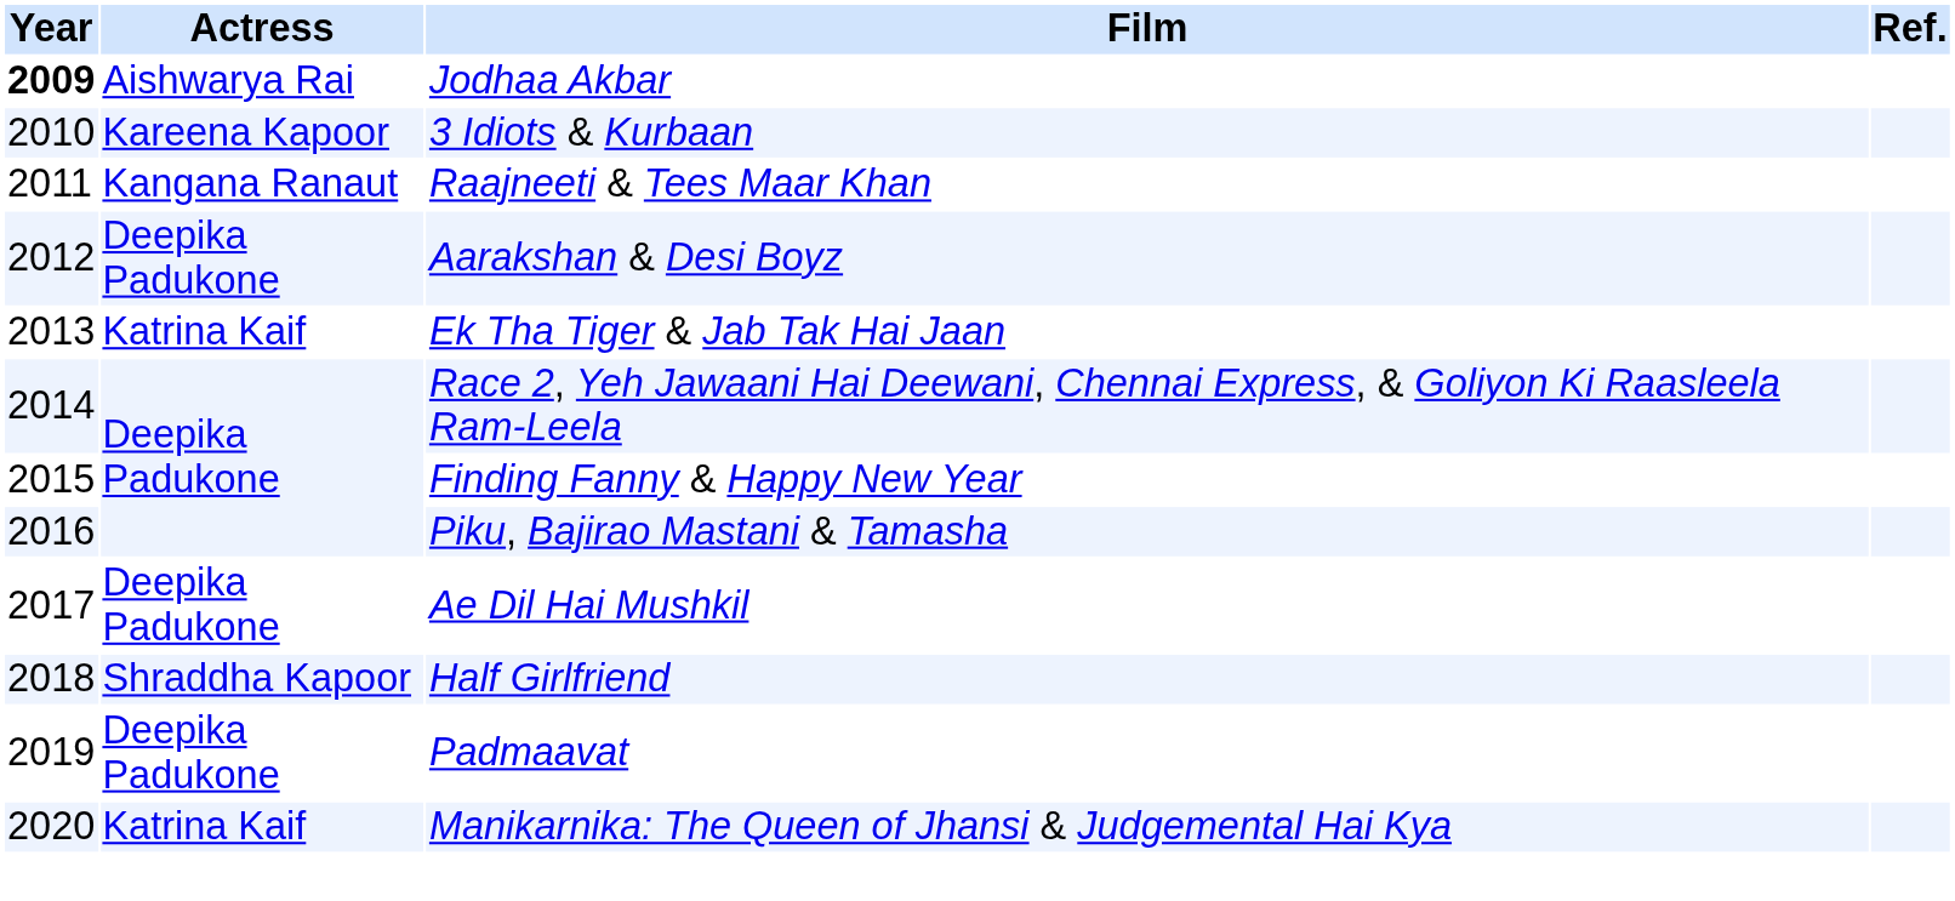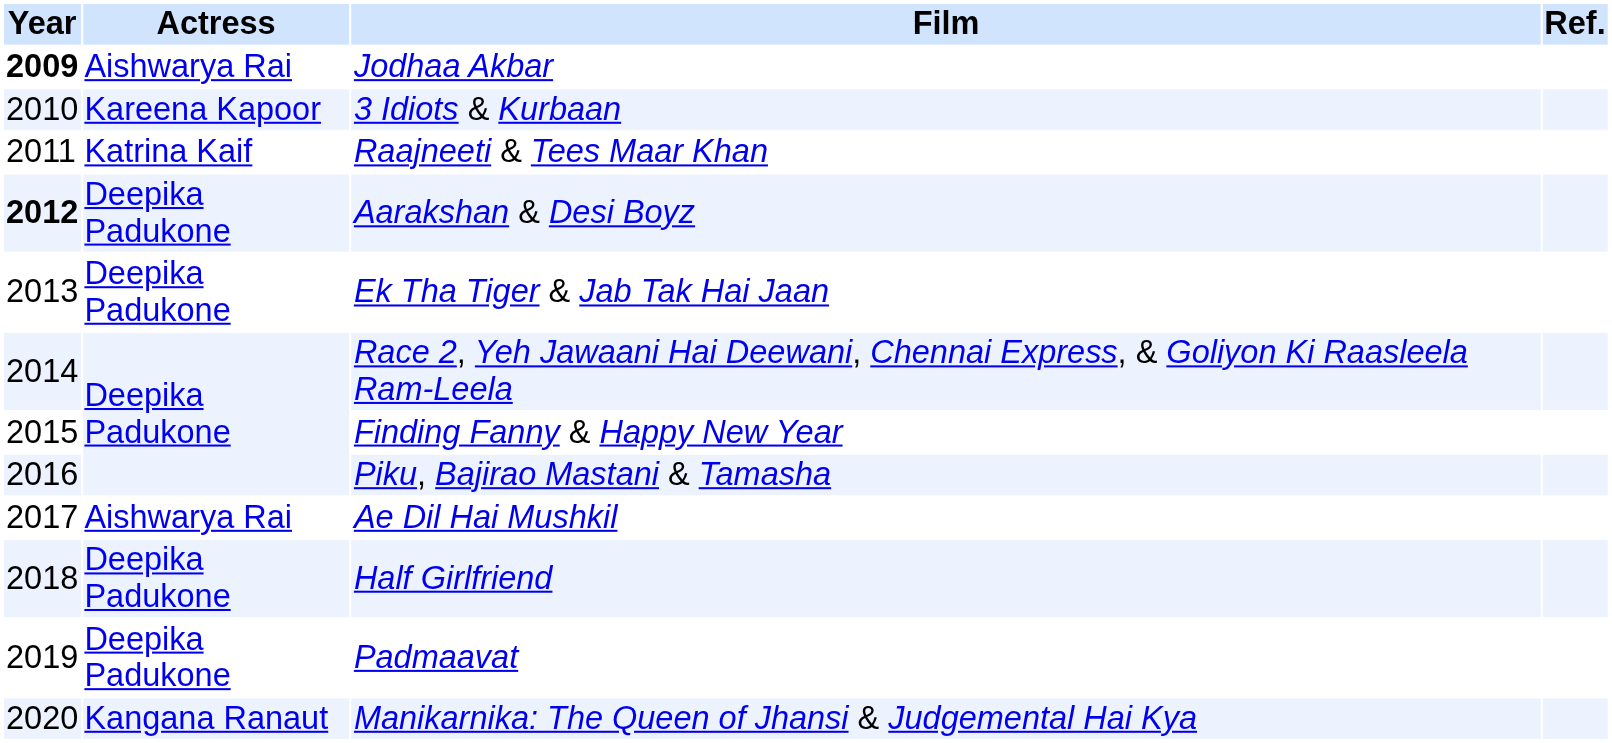Raajneeti & Tees Maar Khan | Actress: Kangana Ranaut -> Katrina Kaif
Aarakshan & Desi Boyz | Year: normal -> bold
Ek Tha Tiger & Jab Tak Hai Jaan | Actress: Katrina Kaif -> Deepika Padukone
Ae Dil Hai Mushkil | Actress: Deepika Padukone -> Aishwarya Rai
Half Girlfriend | Actress: Shraddha Kapoor -> Deepika Padukone
Manikarnika: The Queen of Jhansi & Judgemental Hai Kya | Actress: Katrina Kaif -> Kangana Ranaut
